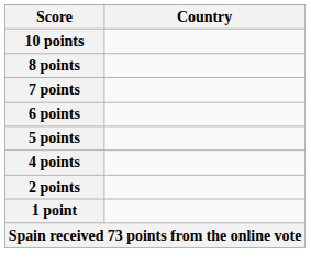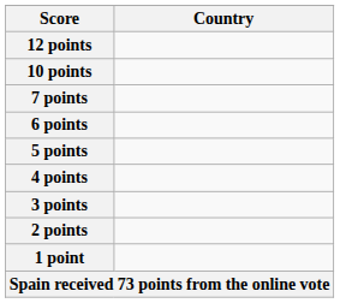+ row: 12 points
- row: 8 points
+ row: 3 points
